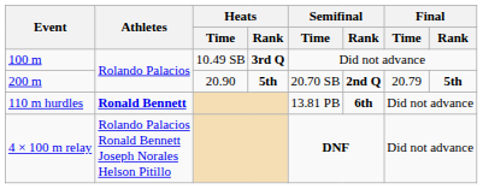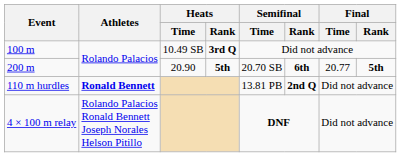200 m | Semifinal / Rank: 2nd Q -> 6th
200 m | Final / Time: 20.79 -> 20.77
110 m hurdles | Semifinal / Rank: 6th -> 2nd Q
